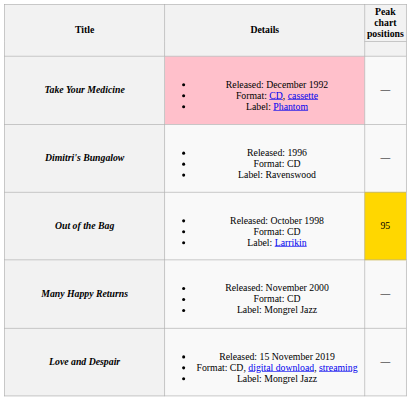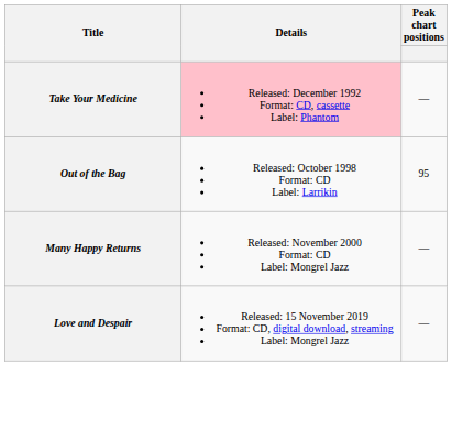- row: Dimitri's Bungalow | Released: 1996 Format: CD Label: Ravenswood | —
Out of the Bag | Peak chart positions: gold background -> no background
